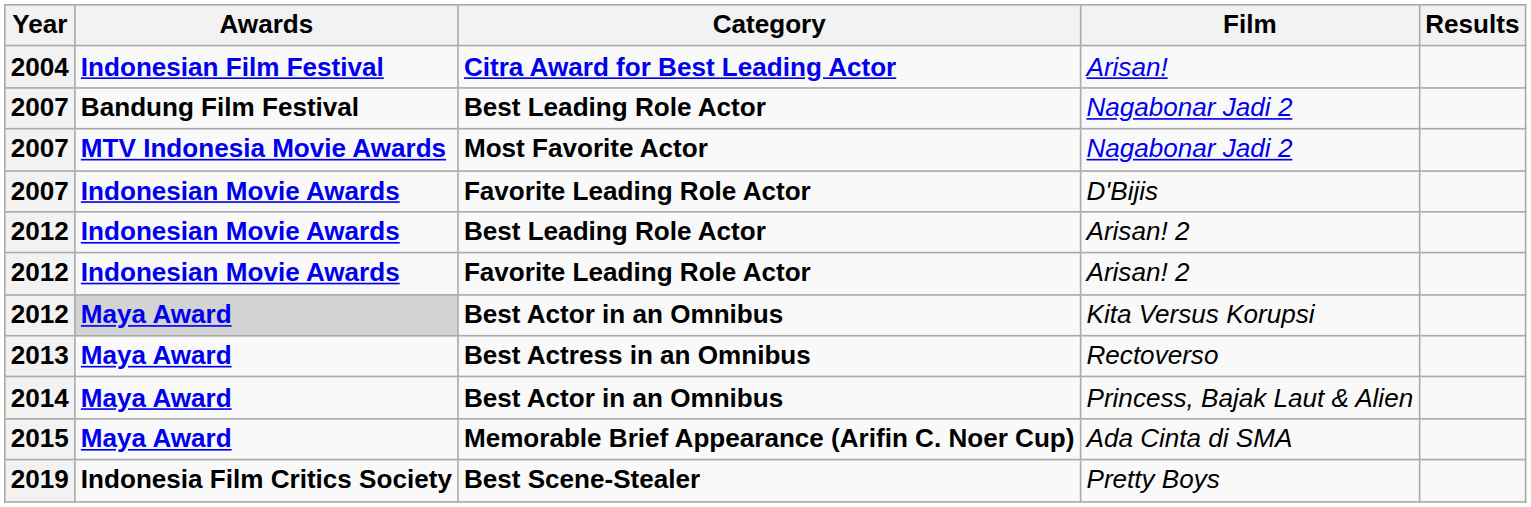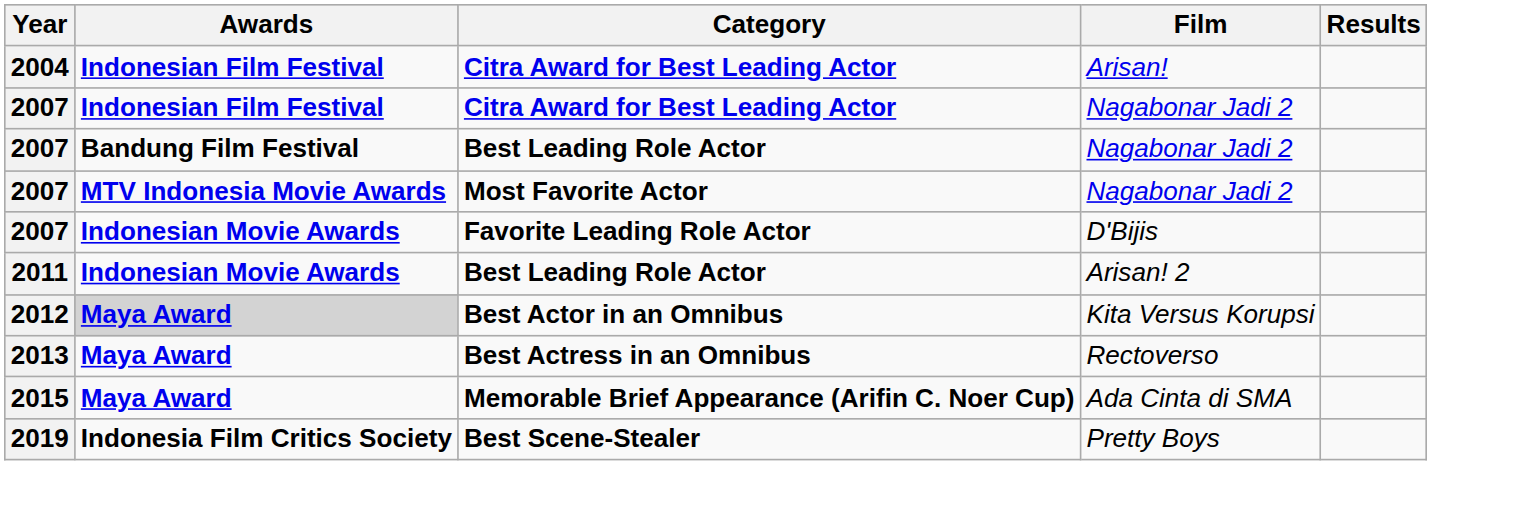+ row: 2007 | Indonesian Film Festival | Citra Award for Best Leading Actor | Nagabonar Jadi 2
Best Leading Role Actor / Arisan! 2 | Year: 2012 -> 2011
- row: 2012 | Indonesian Movie Awards | Favorite Leading Role Actor | Arisan! 2
- row: 2014 | Maya Award | Best Actor in an Omnibus | Princess, Bajak Laut & Alien
